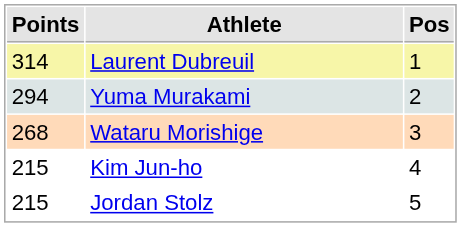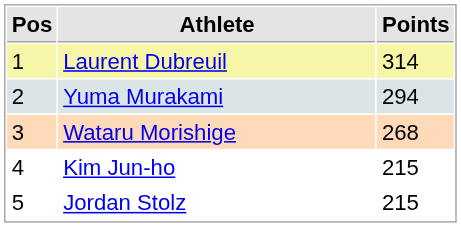columns swapped: Pos <-> Points
